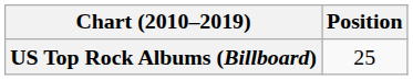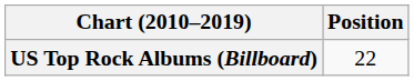US Top Rock Albums (Billboard) | Position: 25 -> 22
